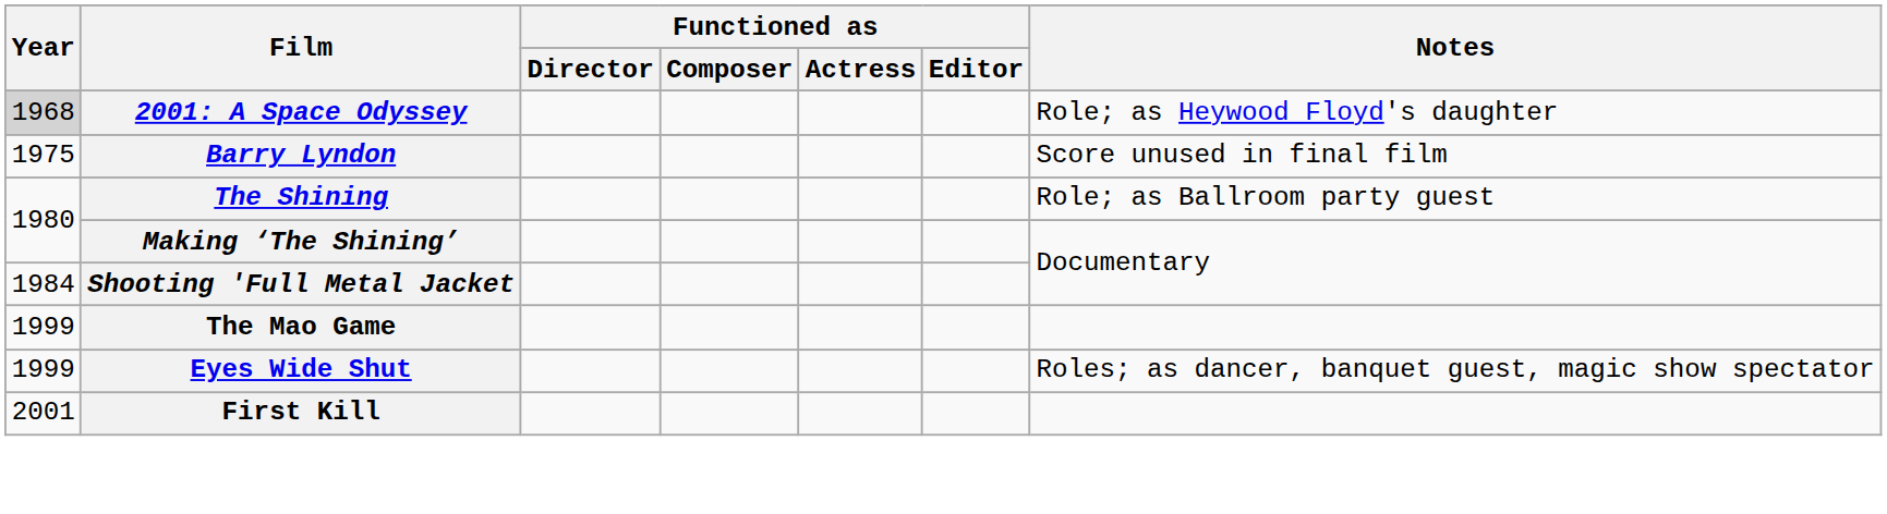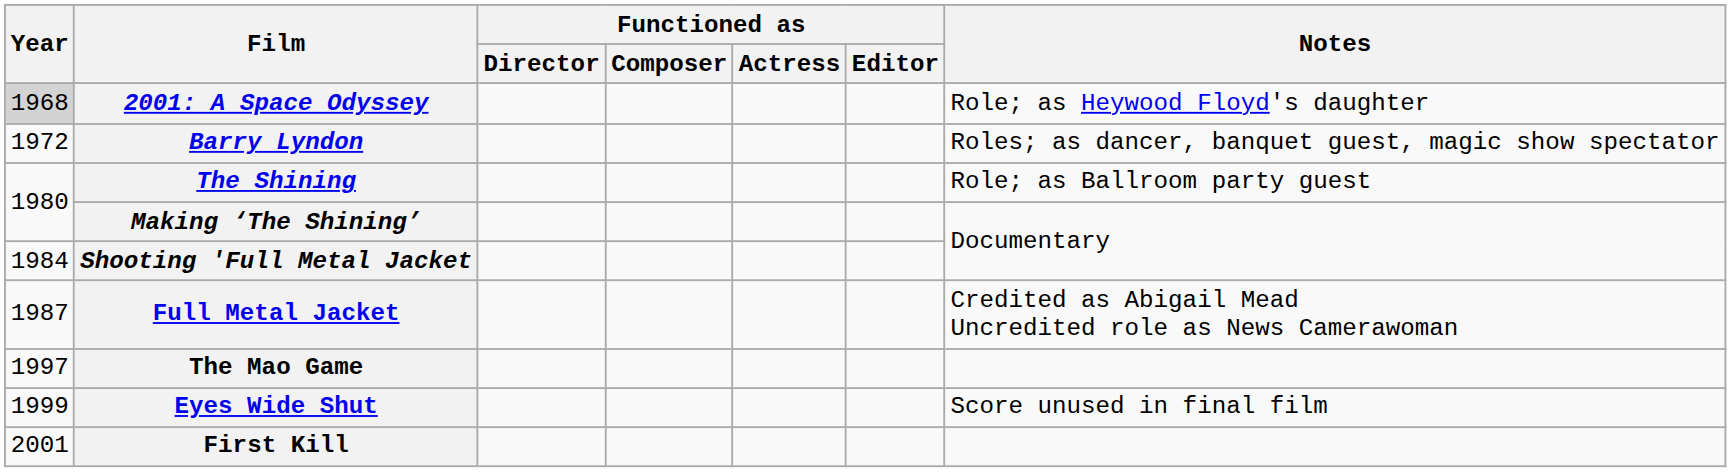Barry Lyndon | Year: 1975 -> 1972
Barry Lyndon | Notes: Score unused in final film -> Roles; as dancer, banquet guest, magic show spectator
+ row: 1987 | Full Metal Jacket | Credited as Abigail Mead Uncredited role as News Camerawoman
The Mao Game | Year: 1999 -> 1997
Eyes Wide Shut | Notes: Roles; as dancer, banquet guest, magic show spectator -> Score unused in final film
